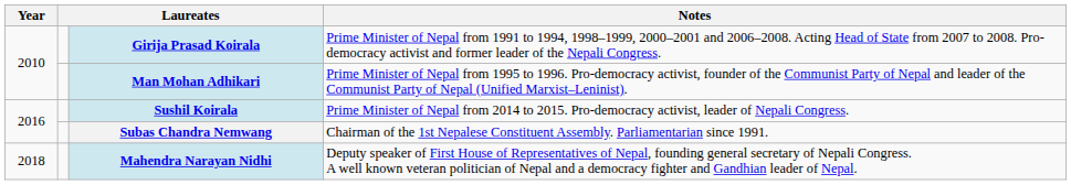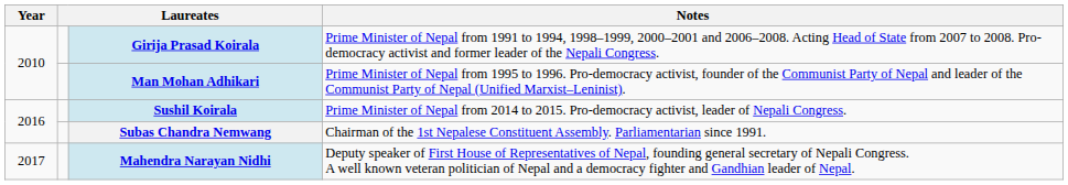Mahendra Narayan Nidhi | Year: 2018 -> 2017
